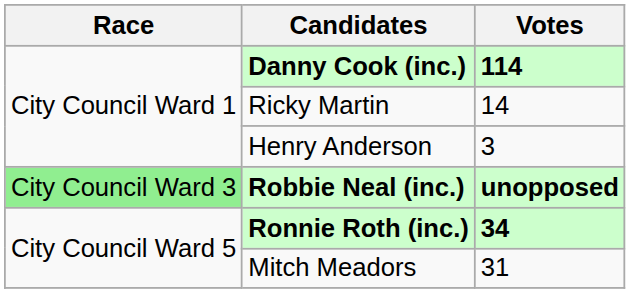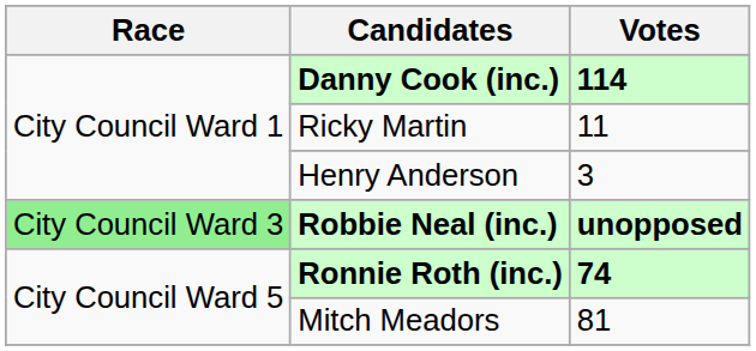Ricky Martin | Votes: 14 -> 11
Ronnie Roth (inc.) | Votes: 34 -> 74
Mitch Meadors | Votes: 31 -> 81
